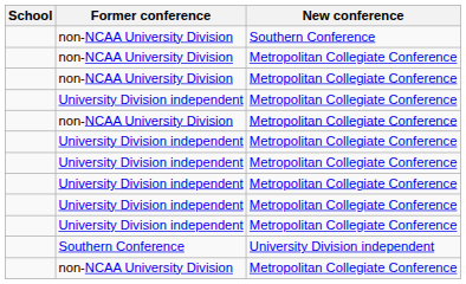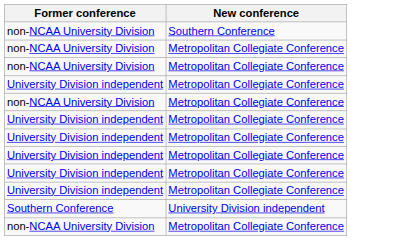- column: School
